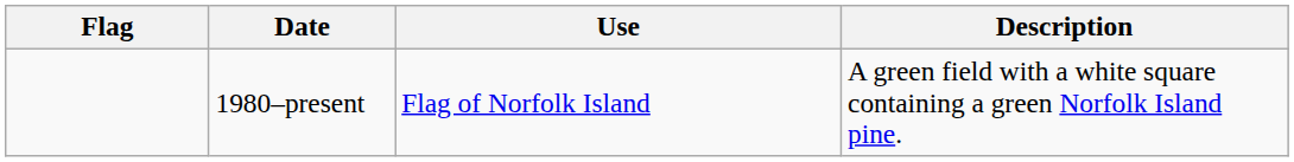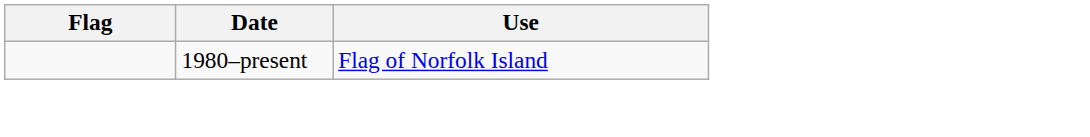- column: Description | A green field with a white square containing a green Norfolk Island pine.
